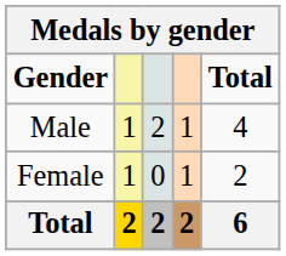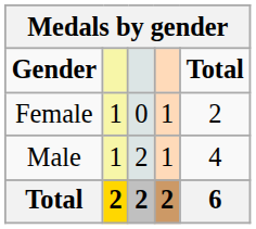rows swapped: Male <-> Female
